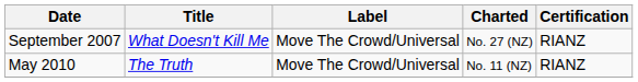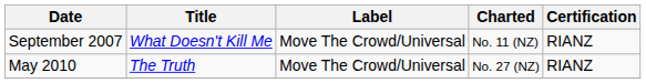September 2007 | Charted: No. 27 (NZ) -> No. 11 (NZ)
May 2010 | Charted: No. 11 (NZ) -> No. 27 (NZ)
